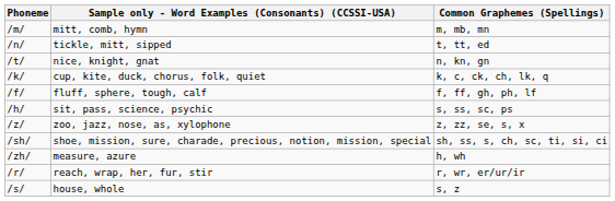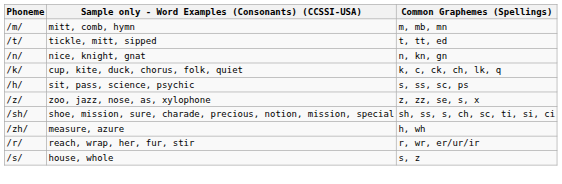tickle, mitt, sipped | Phoneme: /n/ -> /t/
nice, knight, gnat | Phoneme: /t/ -> /n/
- row: /f/ | fluff, sphere, tough, calf | f, ff, gh, ph, lf
